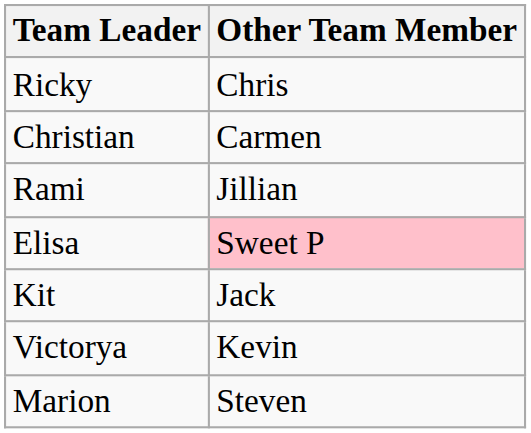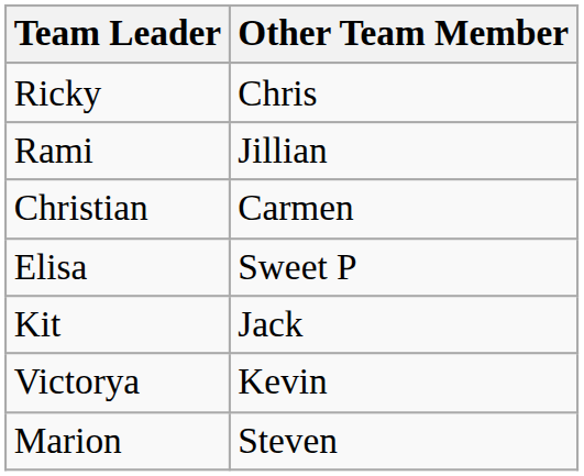rows swapped: Christian <-> Rami
Elisa | Other Team Member: pink background -> no background
